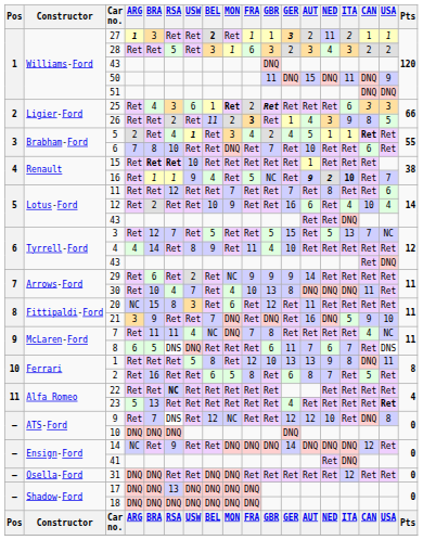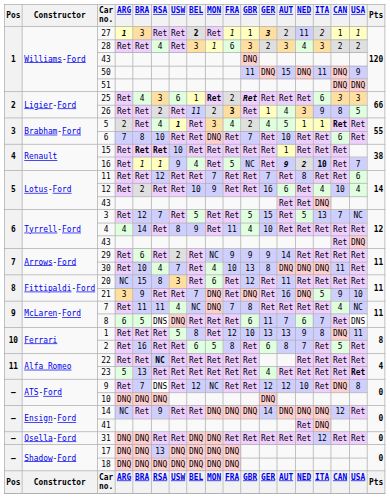28 | RSA: 5 -> 4
